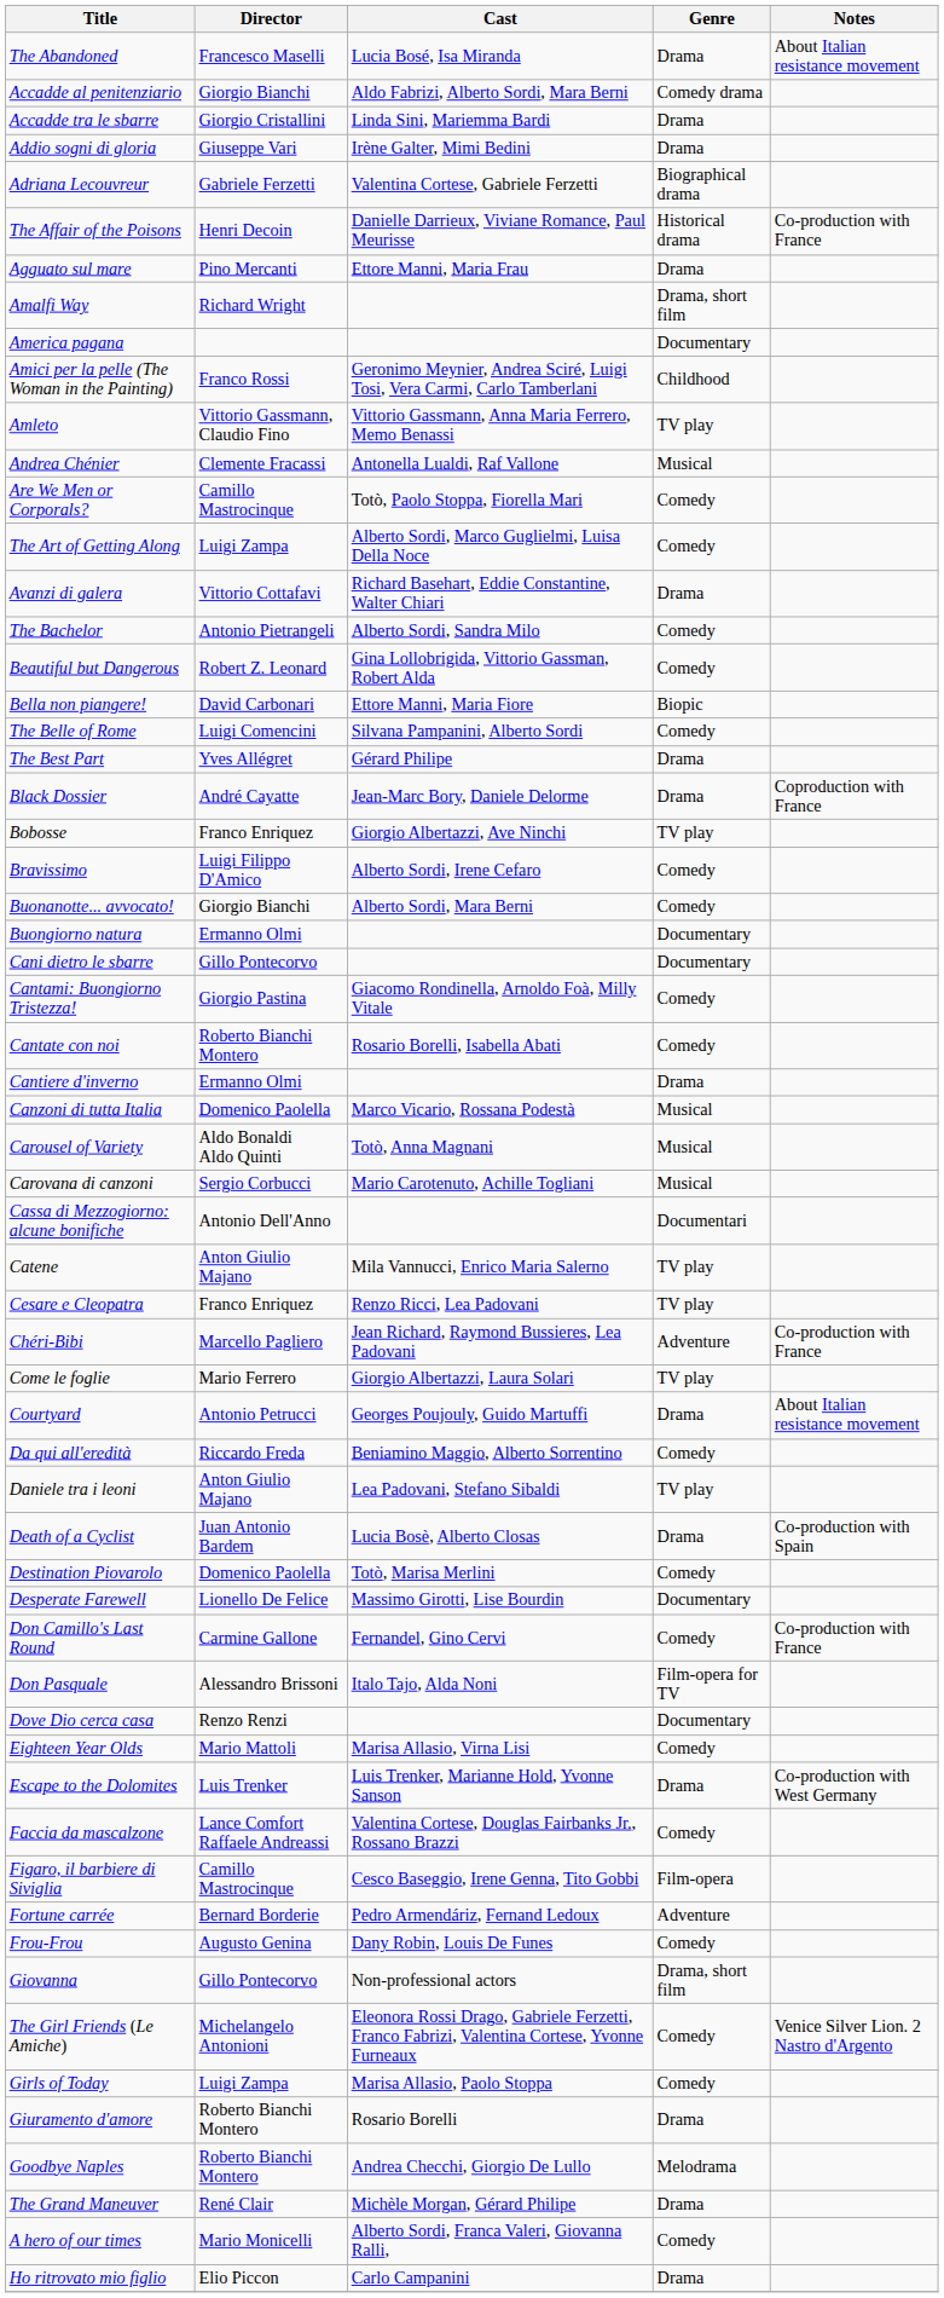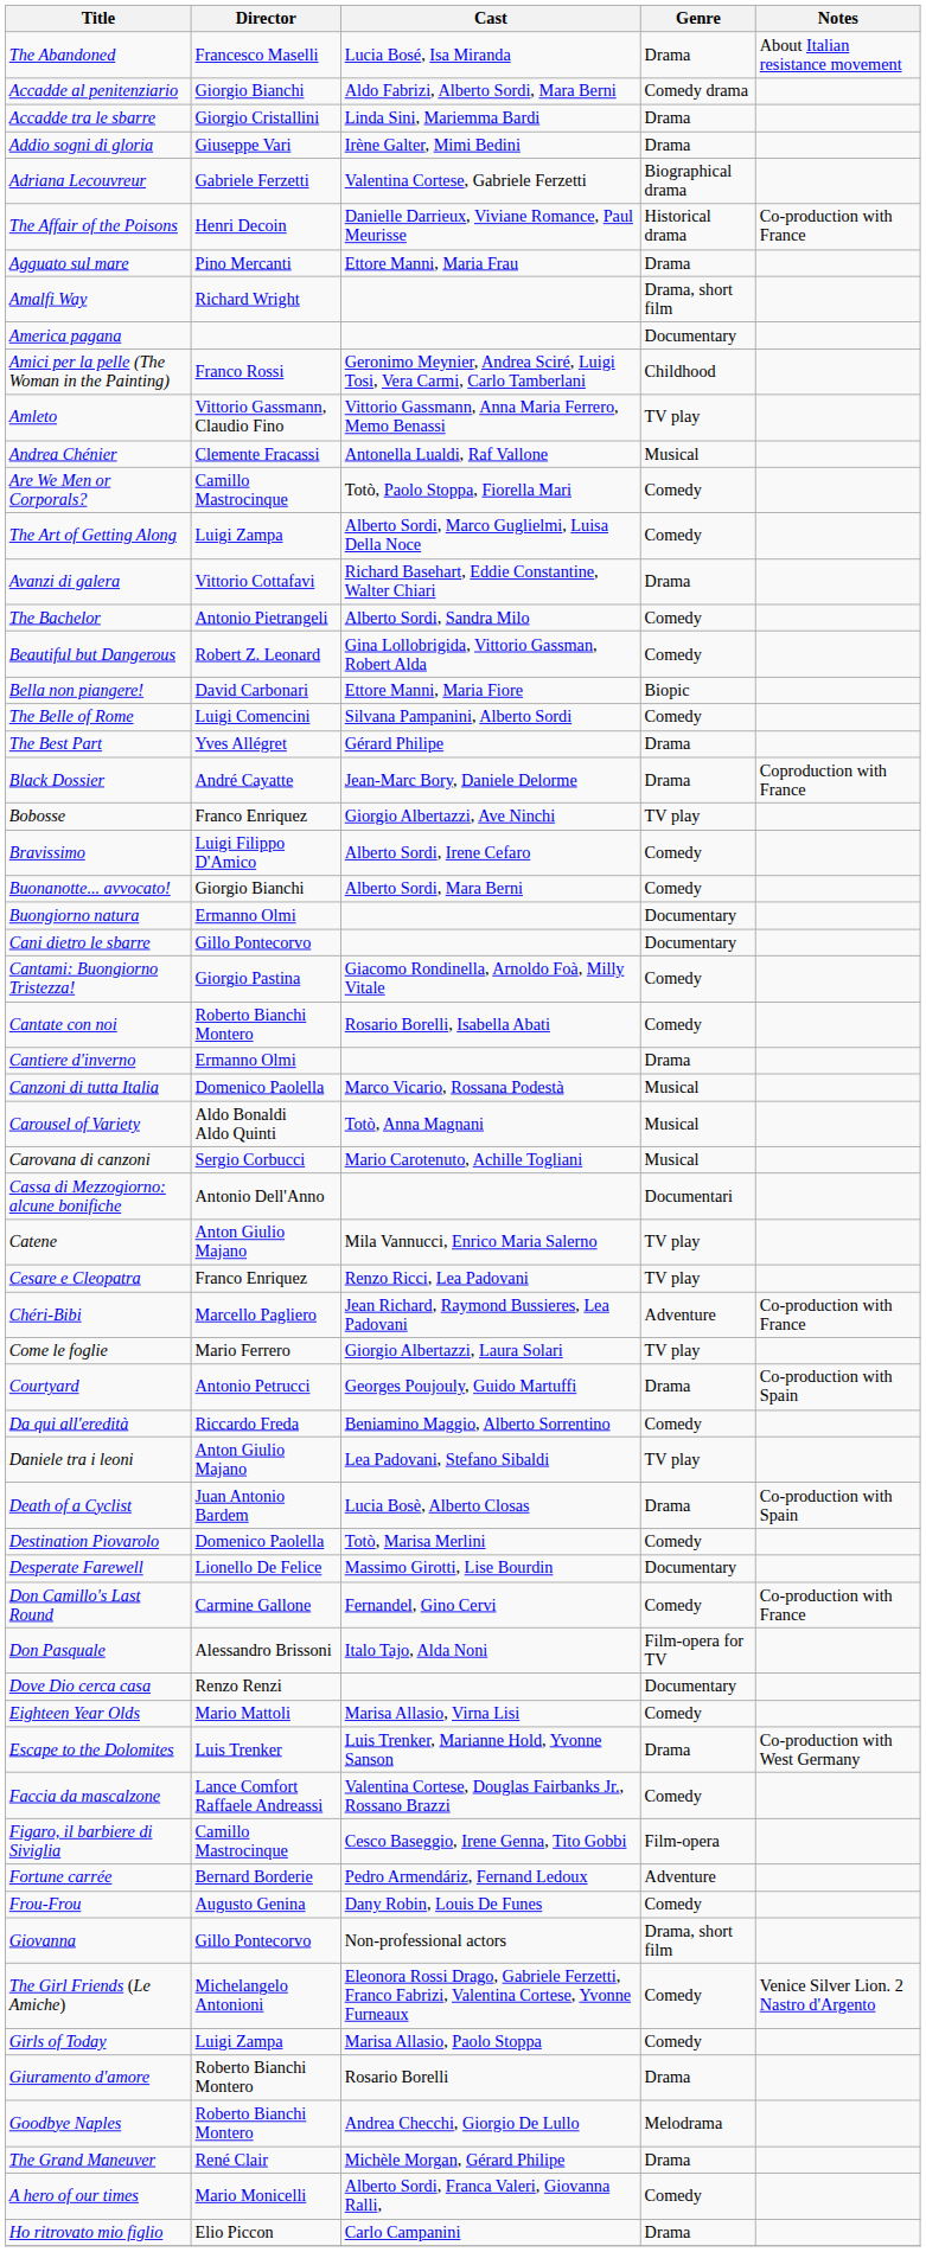Courtyard | Notes: About Italian resistance movement -> Co-production with Spain
